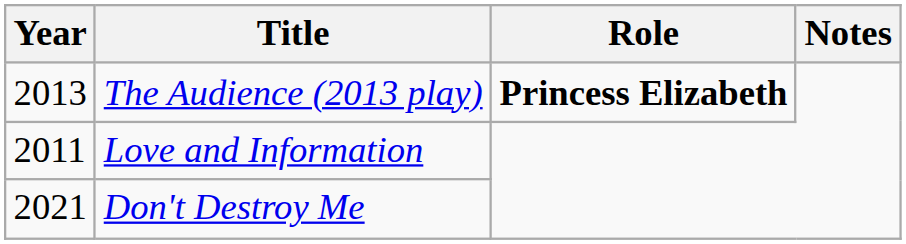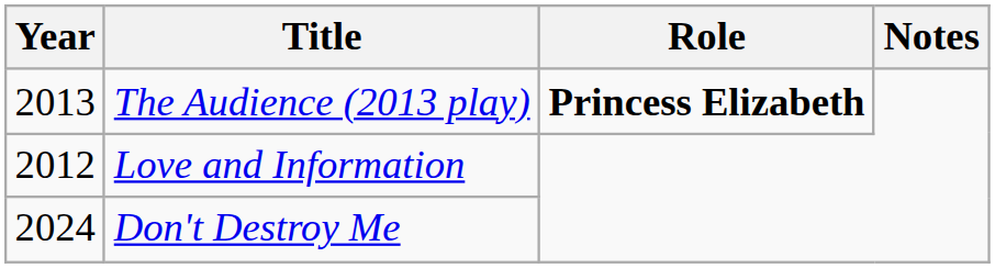Love and Information | Year: 2011 -> 2012
Don't Destroy Me | Year: 2021 -> 2024
